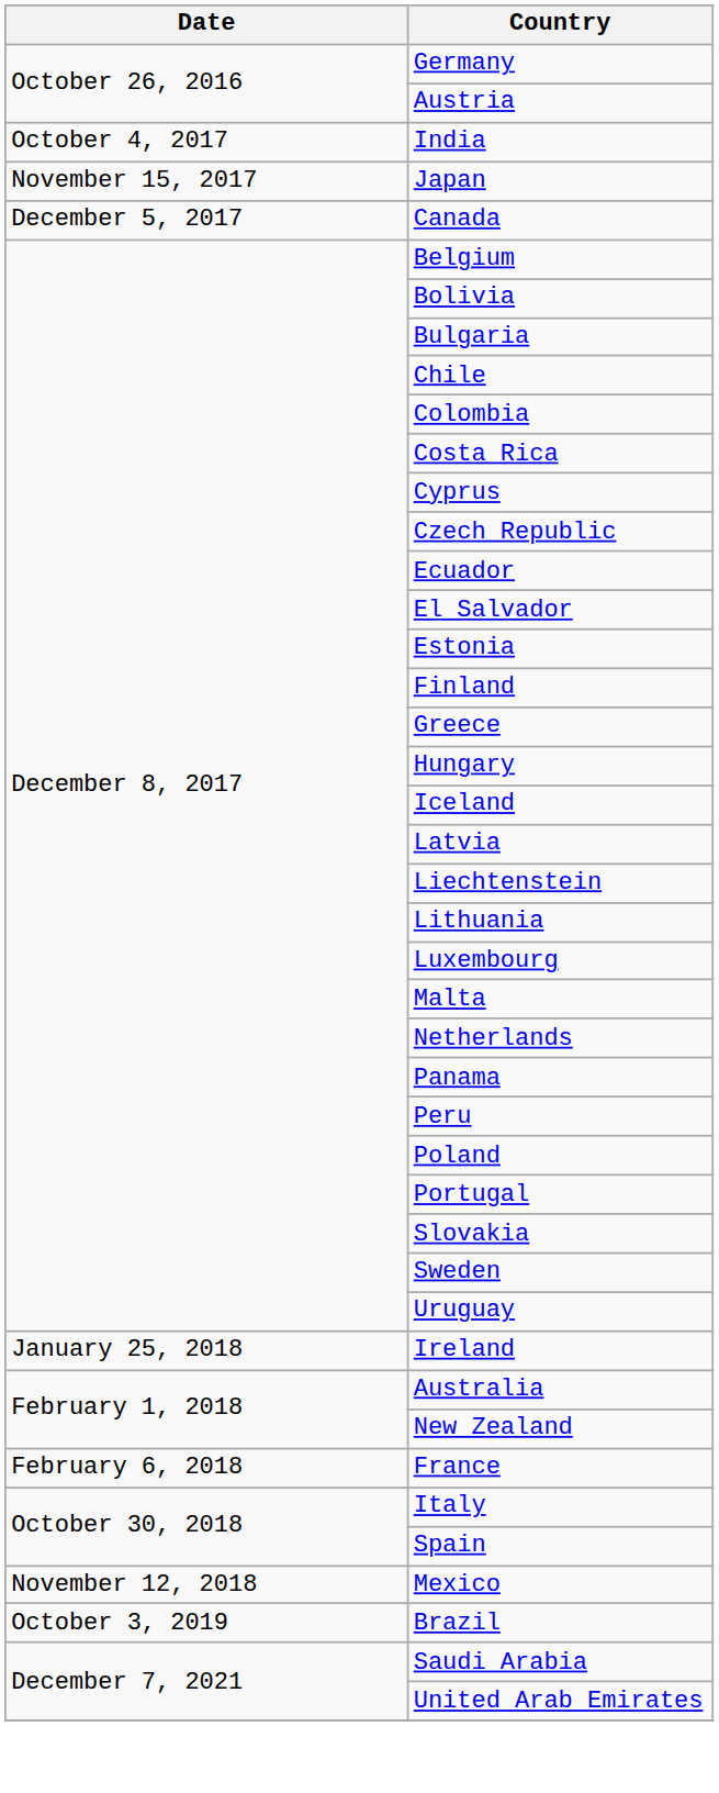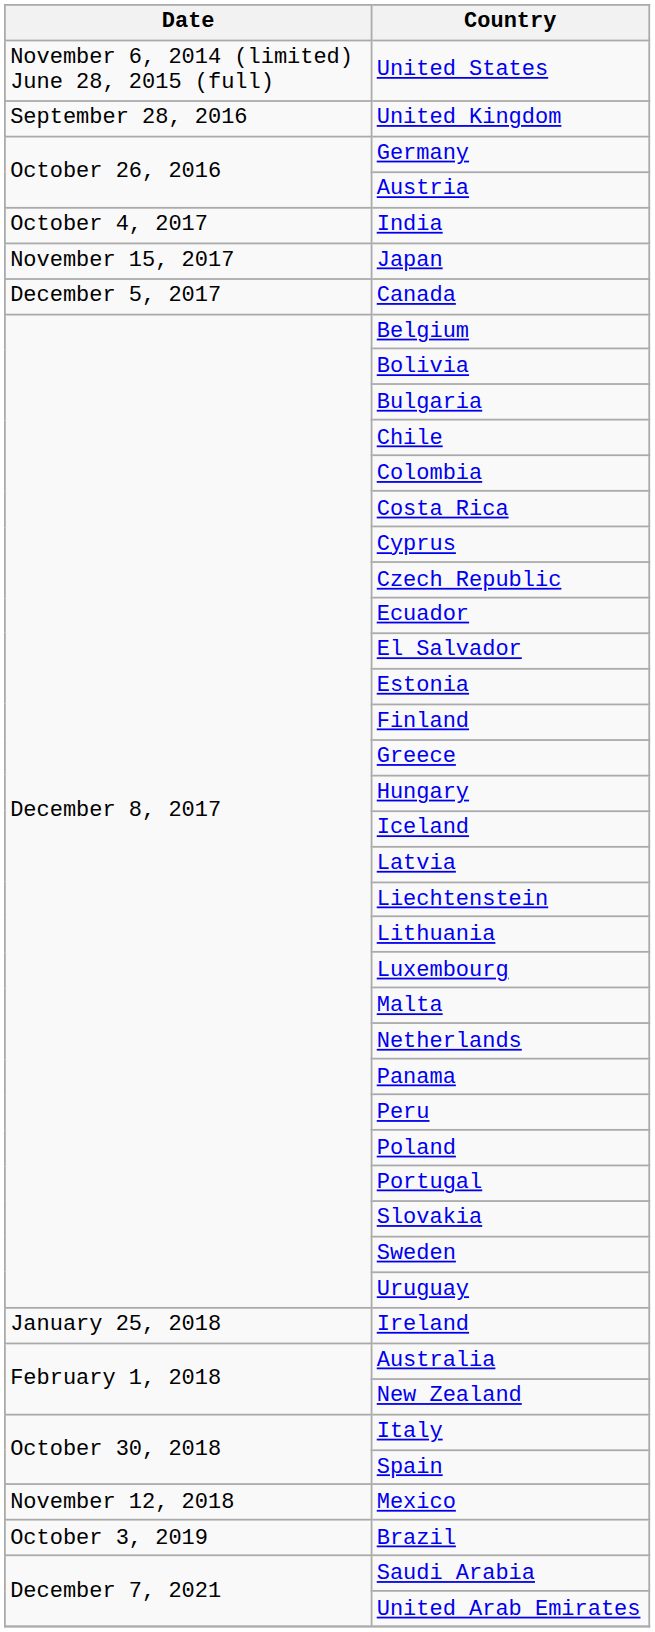+ row: November 6, 2014 (limited) June 28, 2015 (full) | United States
+ row: September 28, 2016 | United Kingdom
- row: February 6, 2018 | France
